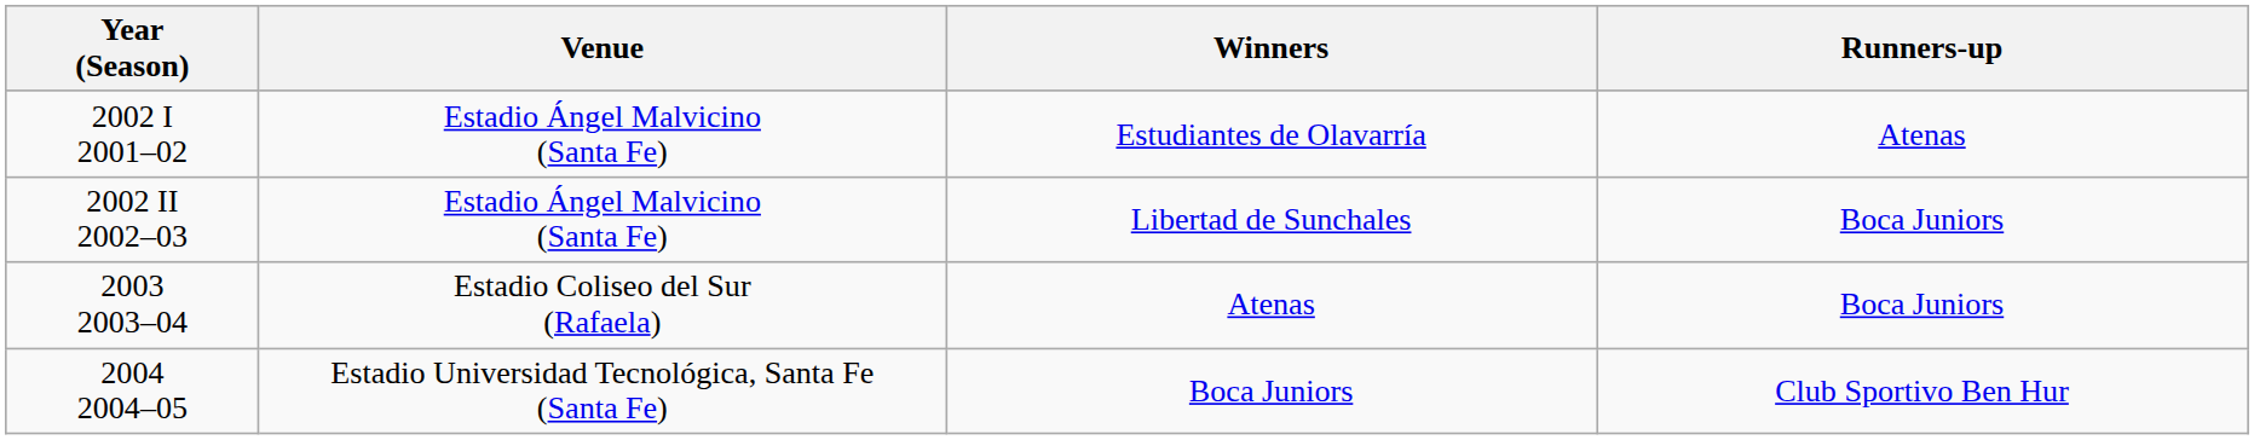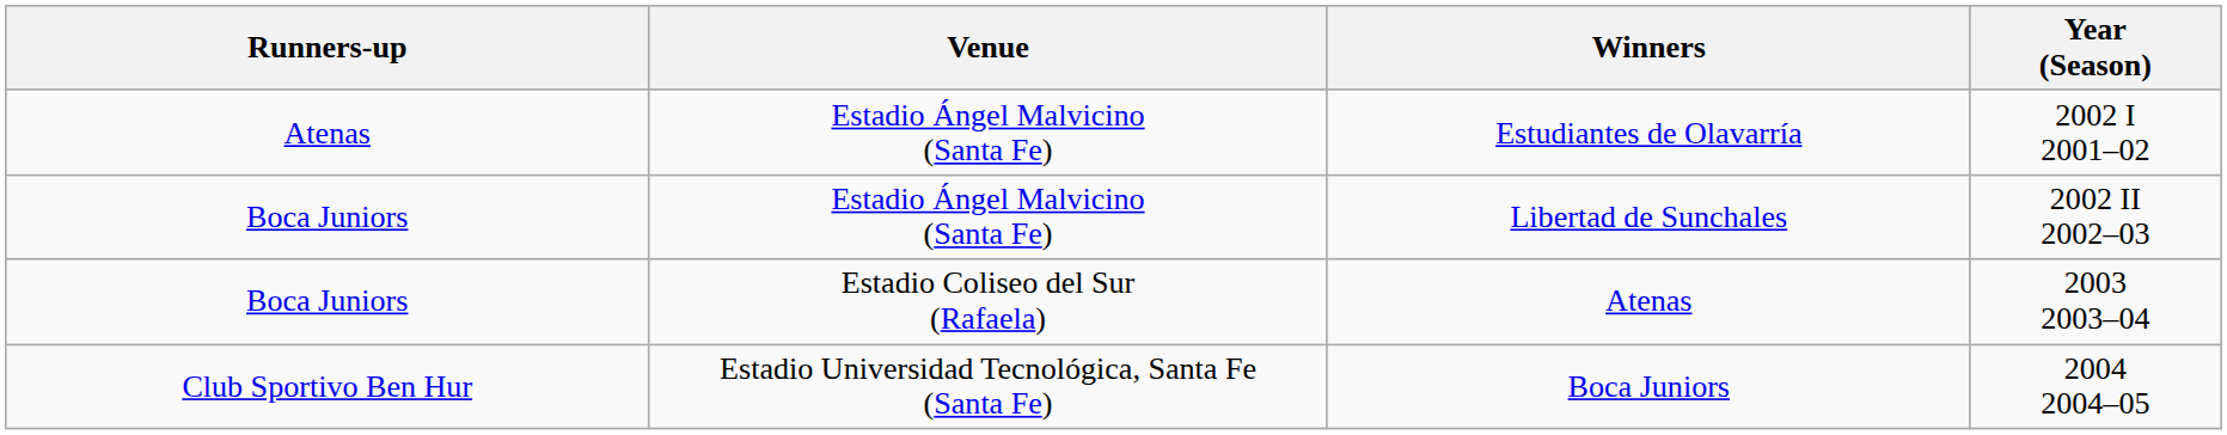columns swapped: Year (Season) <-> Runners-up
